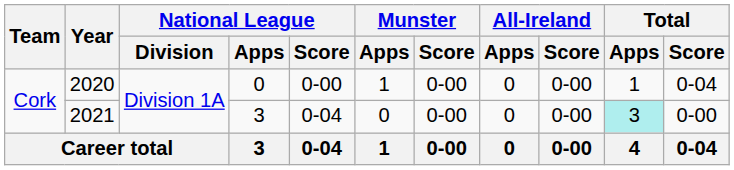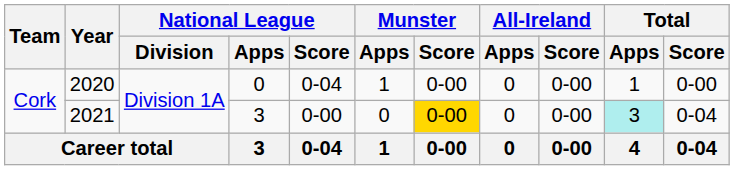2020 | National League / Score: 0-00 -> 0-04
2020 | Total / Score: 0-04 -> 0-00
2021 | National League / Score: 0-04 -> 0-00
2021 | Munster / Score: no background -> gold background
2021 | Total / Score: 0-00 -> 0-04
